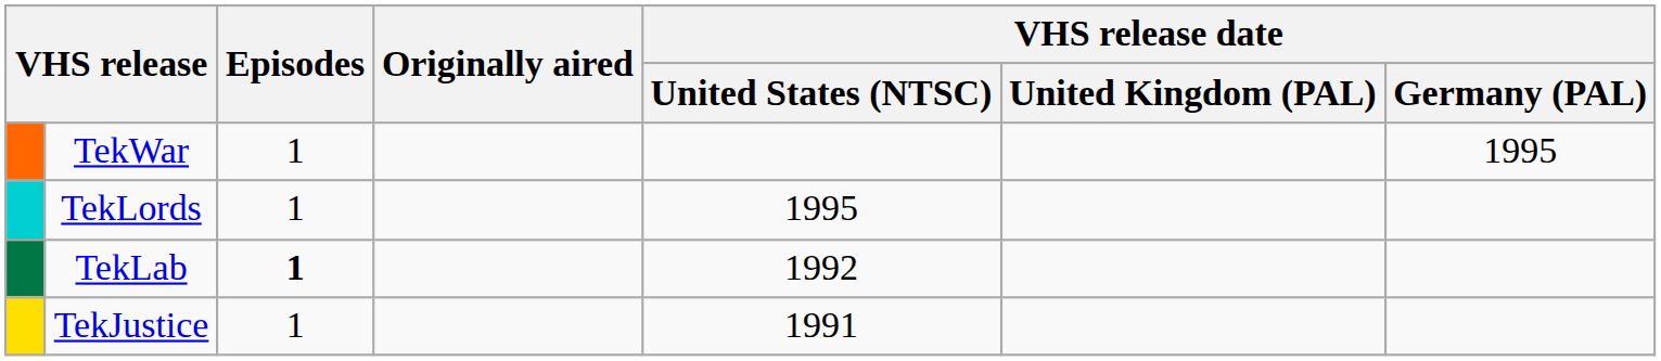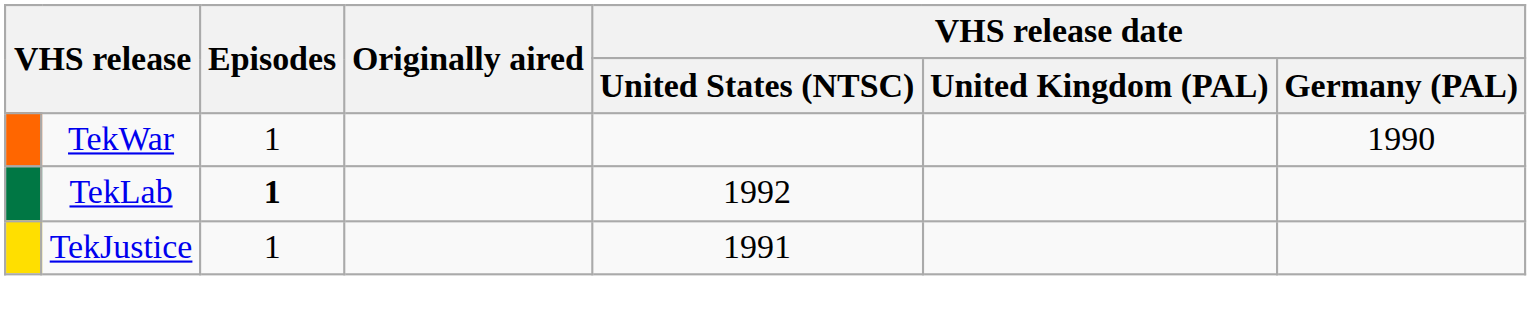TekWar | VHS release date / Germany (PAL): 1995 -> 1990
- row: TekLords | 1 | 1995
